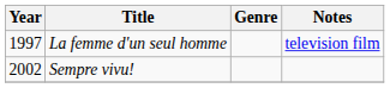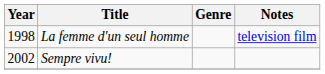La femme d'un seul homme | Year: 1997 -> 1998
